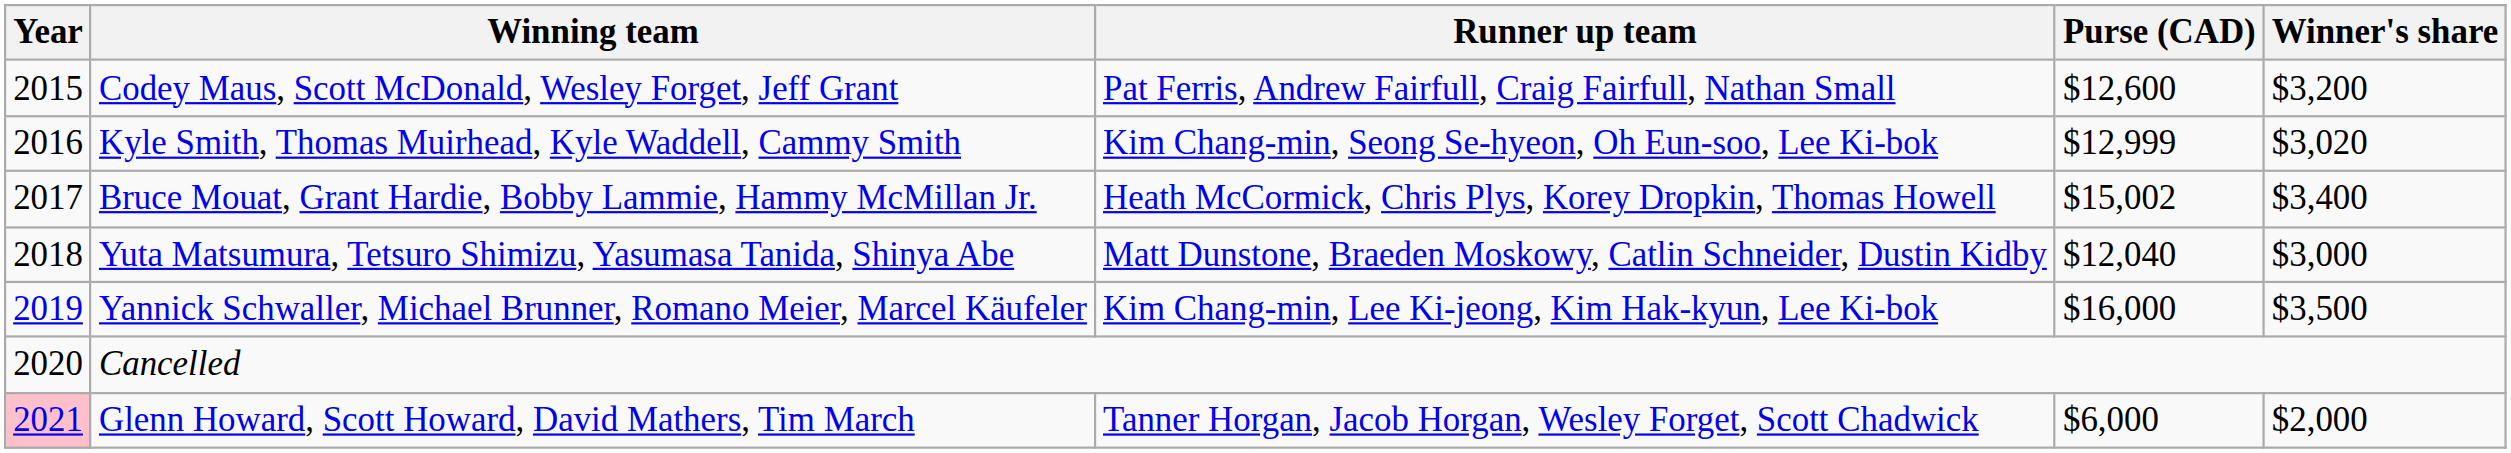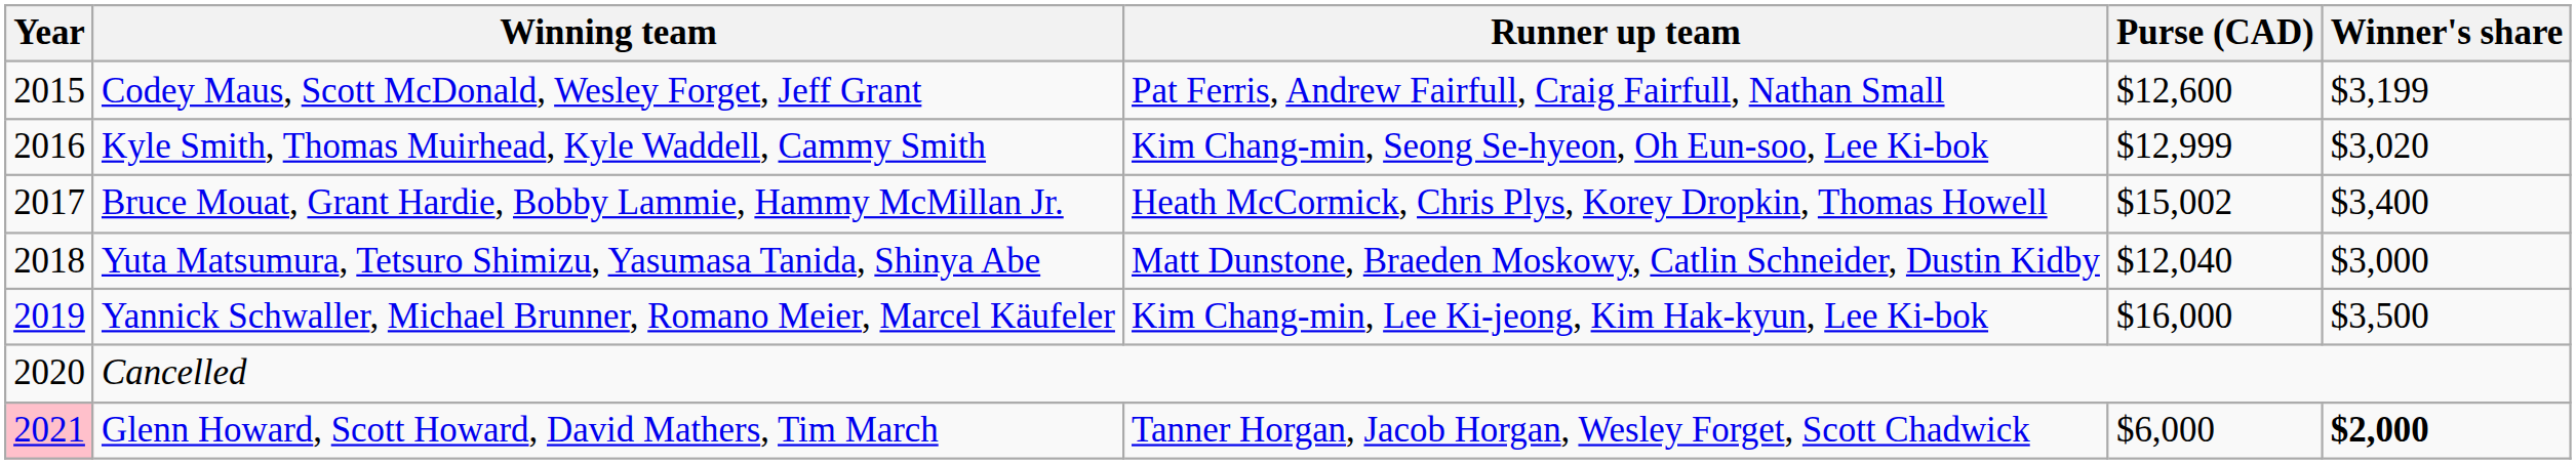Codey Maus, Scott McDonald, Wesley Forget, Jeff Grant | Winner's share: $3,200 -> $3,199
Glenn Howard, Scott Howard, David Mathers, Tim March | Winner's share: normal -> bold
